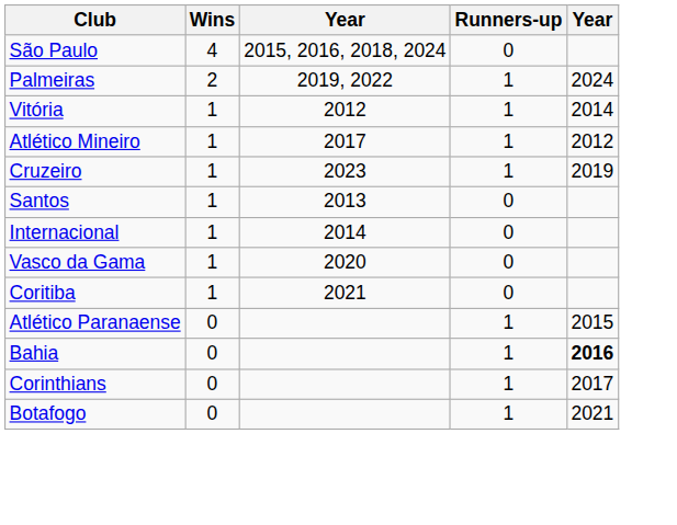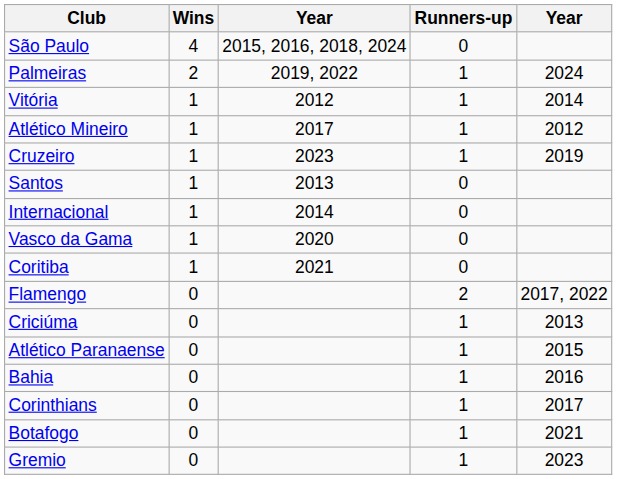+ row: Flamengo | 0 | 2 | 2017, 2022
+ row: Criciúma | 0 | 1 | 2013
Bahia | column 5: bold -> normal
+ row: Gremio | 0 | 1 | 2023
